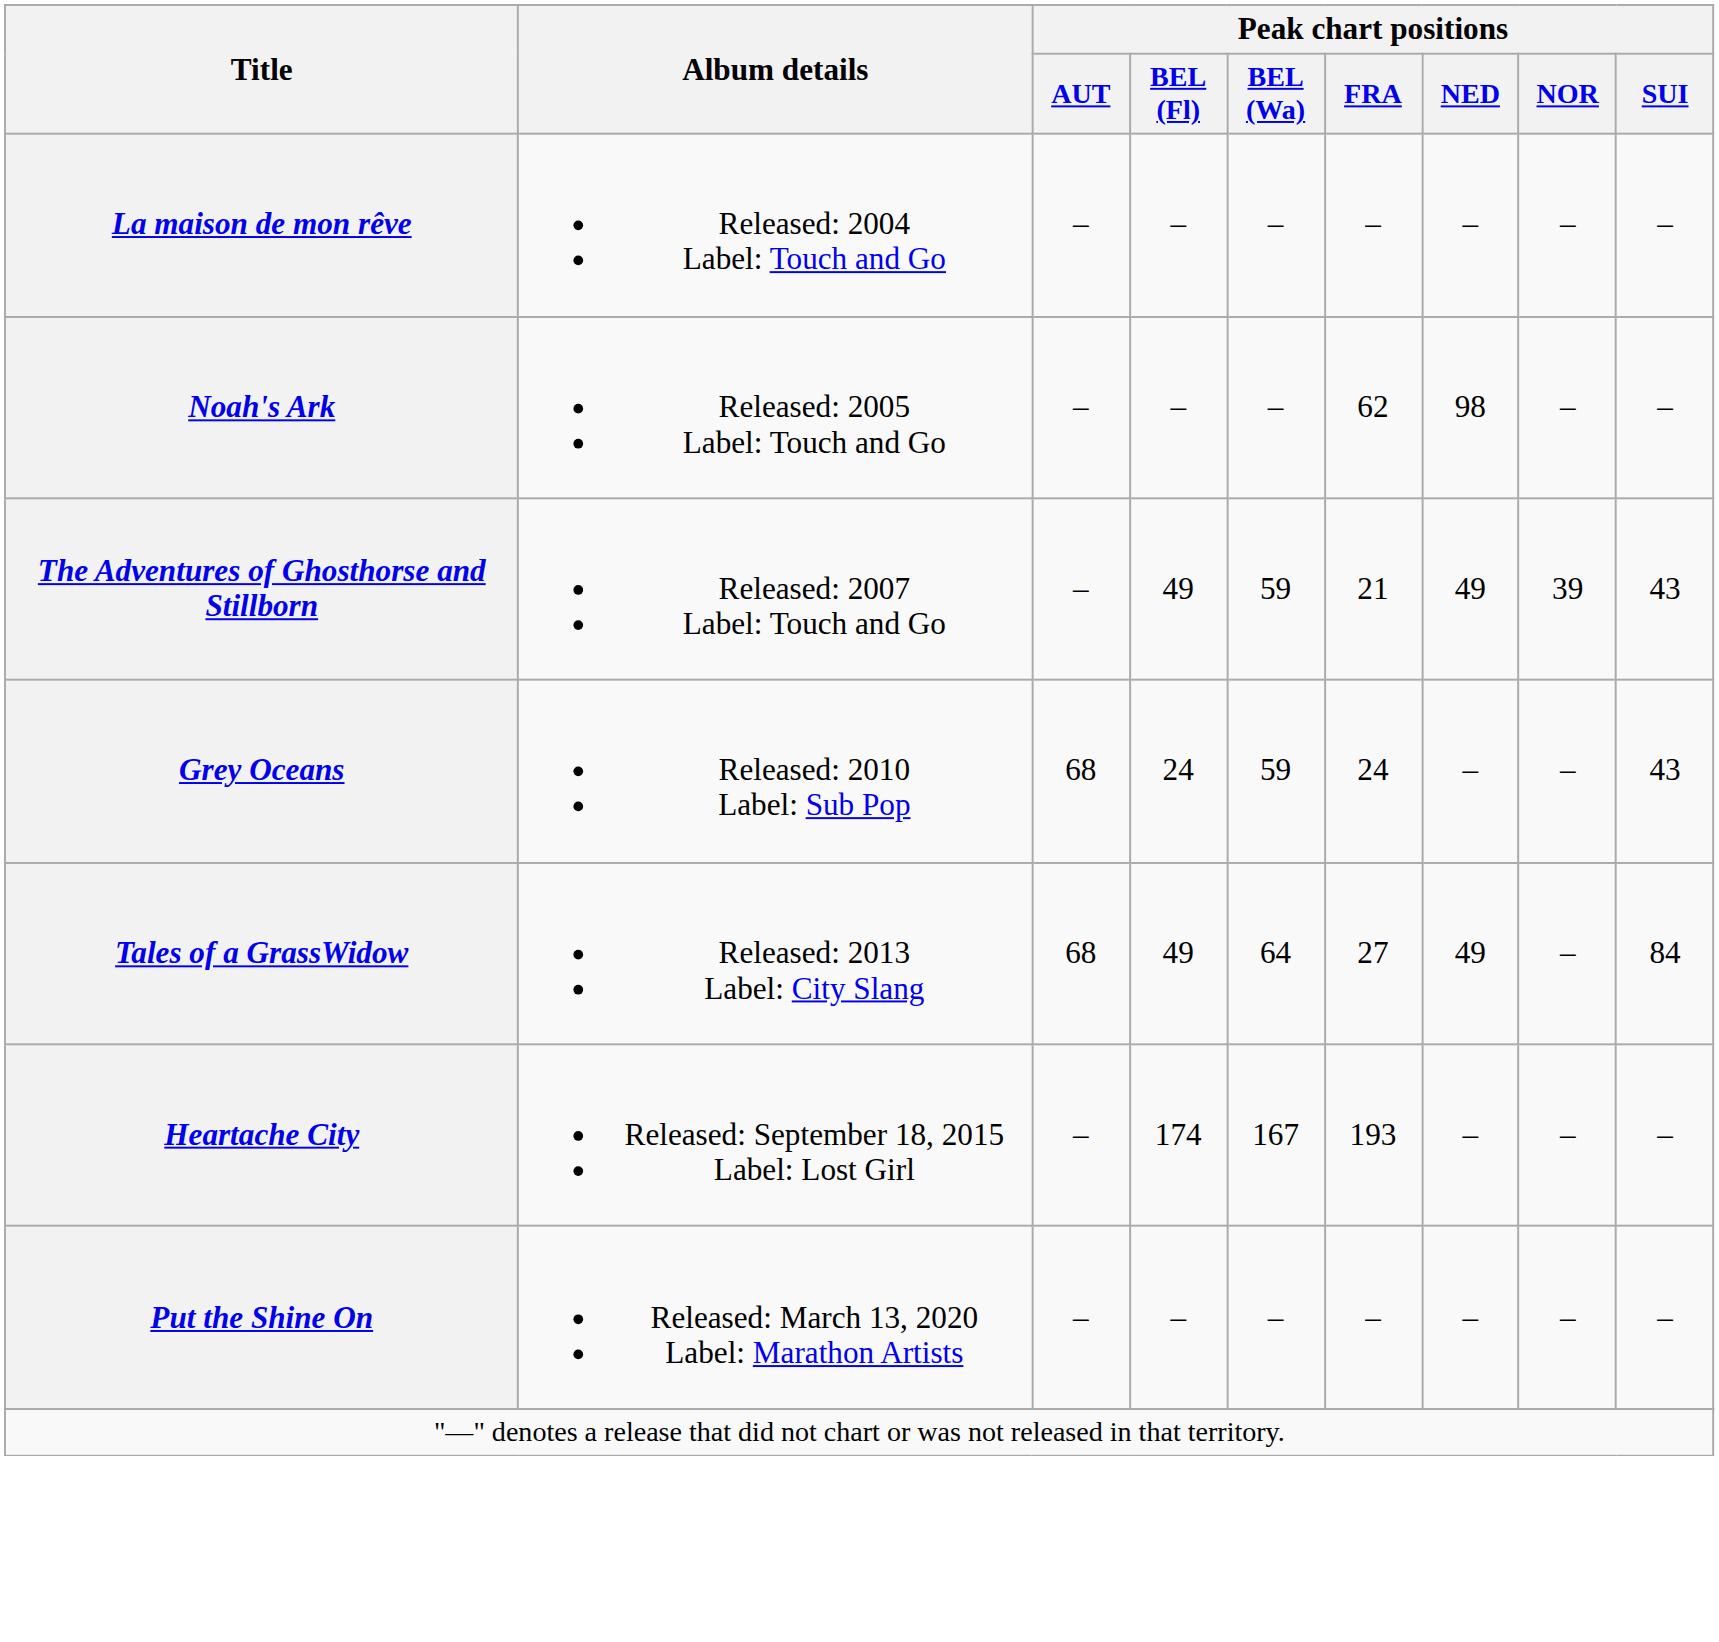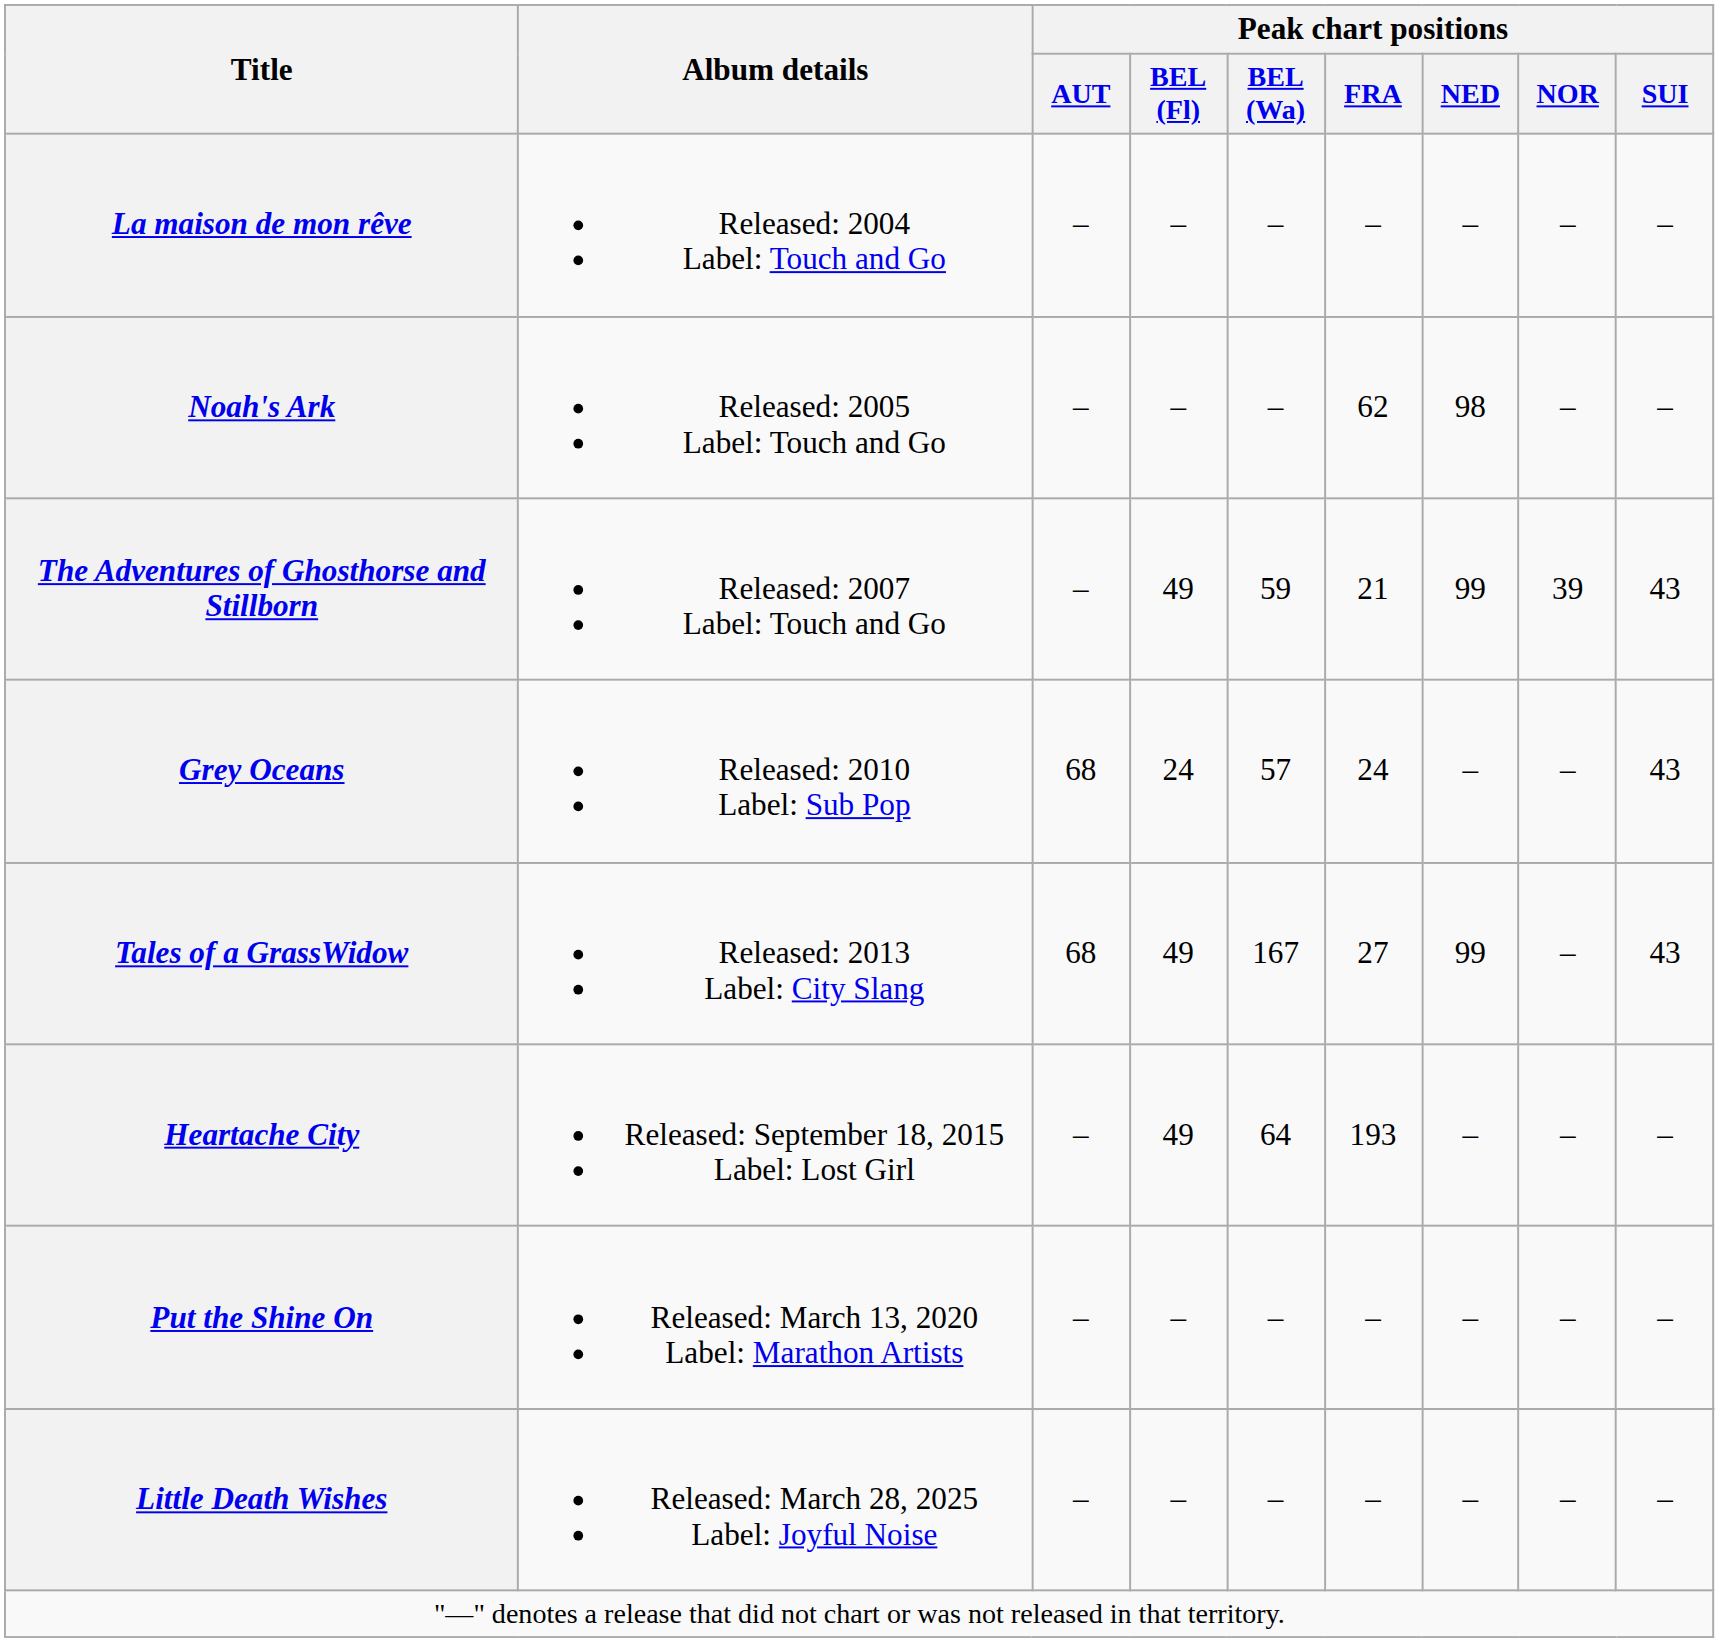The Adventures of Ghosthorse and Stillborn | Peak chart positions / NED: 49 -> 99
Grey Oceans | Peak chart positions / BEL (Wa): 59 -> 57
Tales of a GrassWidow | Peak chart positions / BEL (Wa): 64 -> 167
Tales of a GrassWidow | Peak chart positions / NED: 49 -> 99
Tales of a GrassWidow | Peak chart positions / SUI: 84 -> 43
Heartache City | Peak chart positions / BEL (Fl): 174 -> 49
Heartache City | Peak chart positions / BEL (Wa): 167 -> 64
+ row: Little Death Wishes | Released: March 28, 2025 Label: Joyful Noise | – | – | – | – | – | – | –
